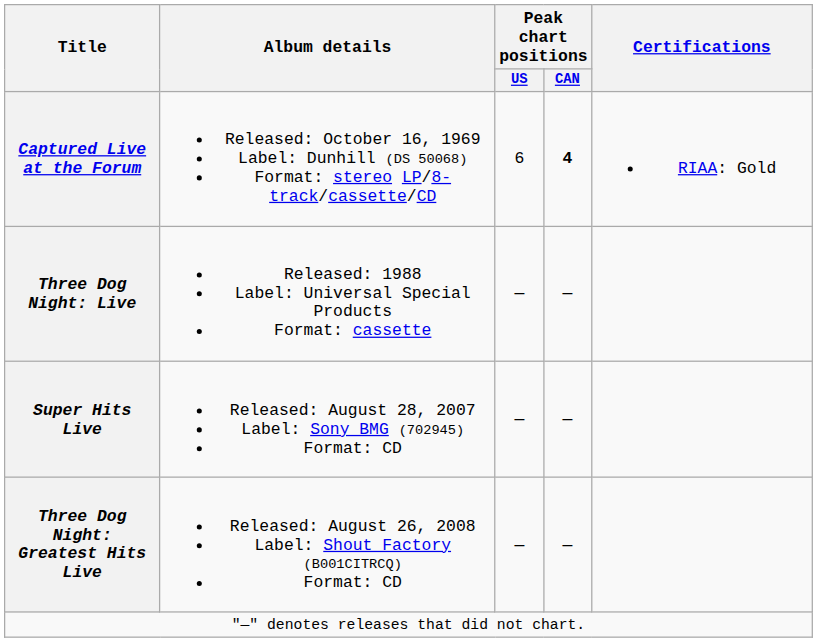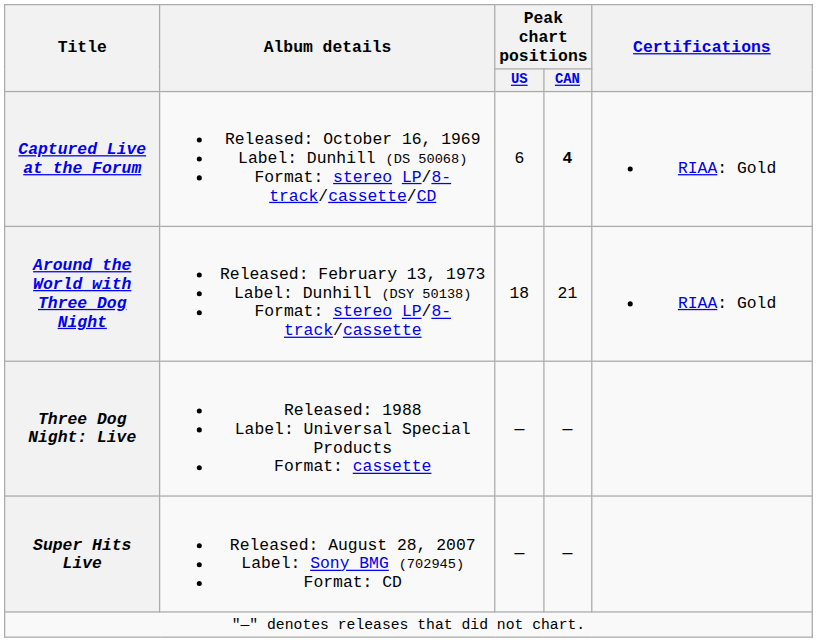+ row: Around the World with Three Dog Night | Released: February 13, 1973 Label: Dunhill (DSY 50138) Format: stereo LP/8-track/cassette | 18 | 21 | RIAA: Gold
- row: Three Dog Night: Greatest Hits Live | Released: August 26, 2008 Label: Shout Factory (B001CITRCQ) Format: CD | — | —
